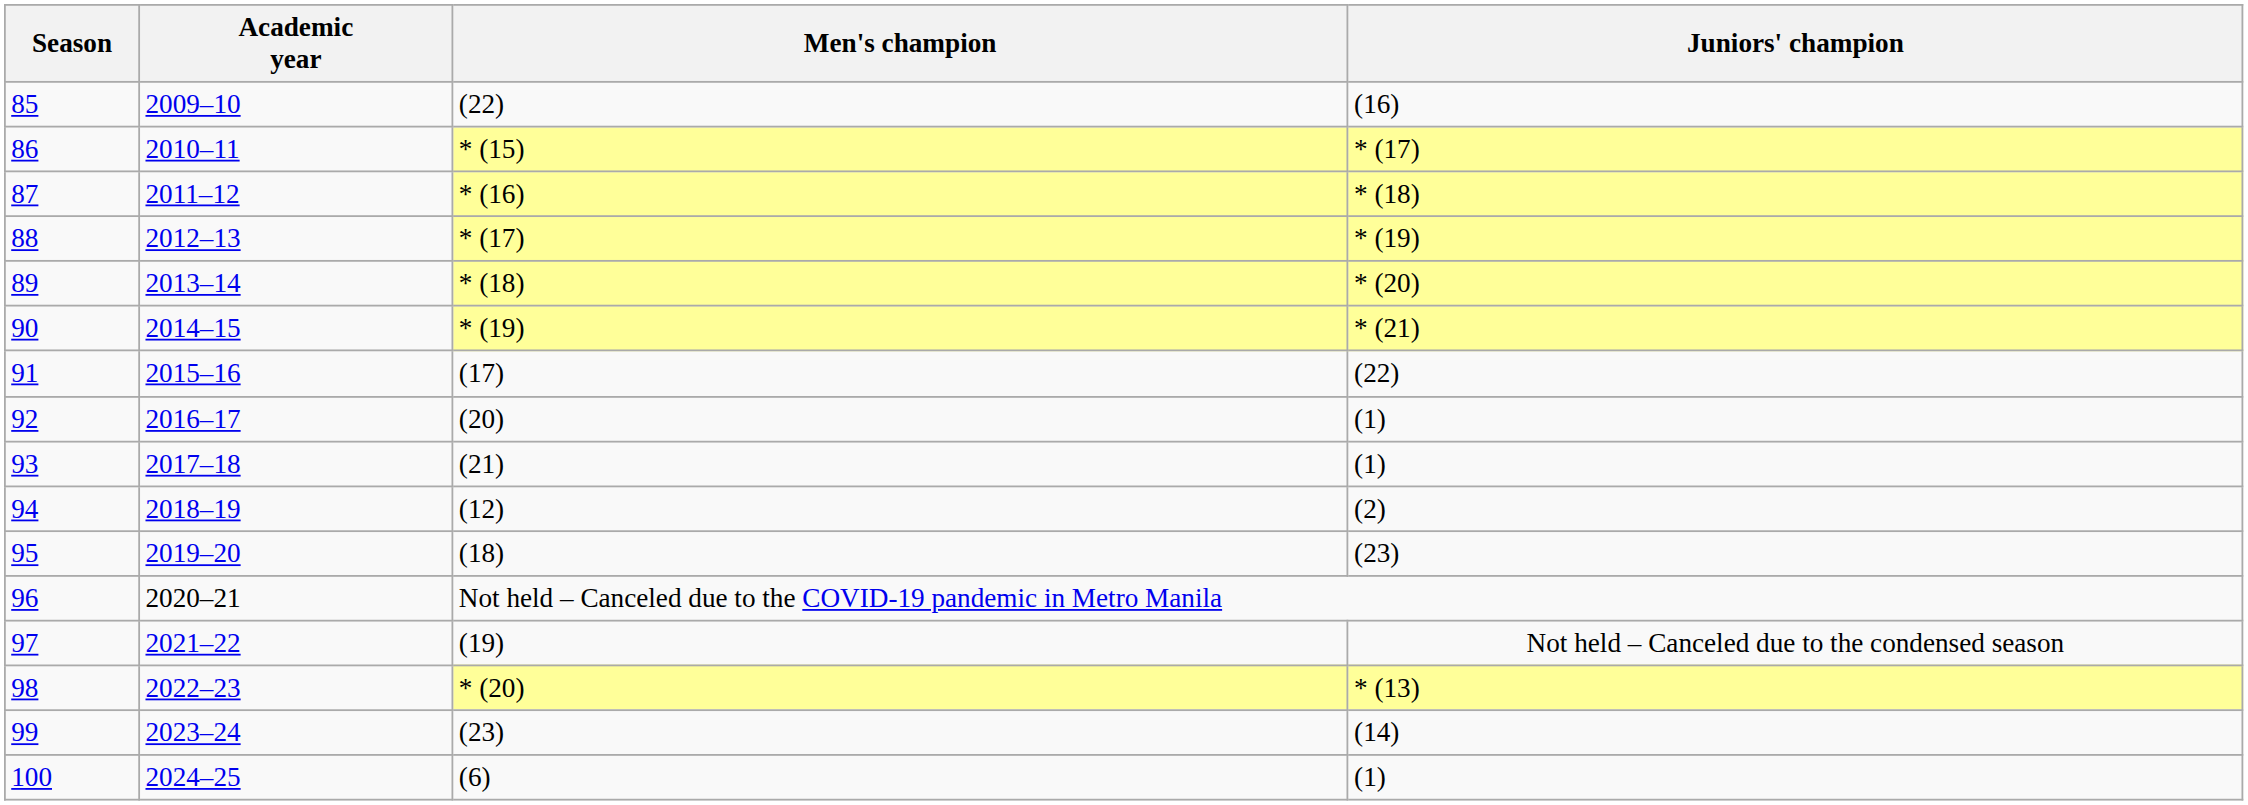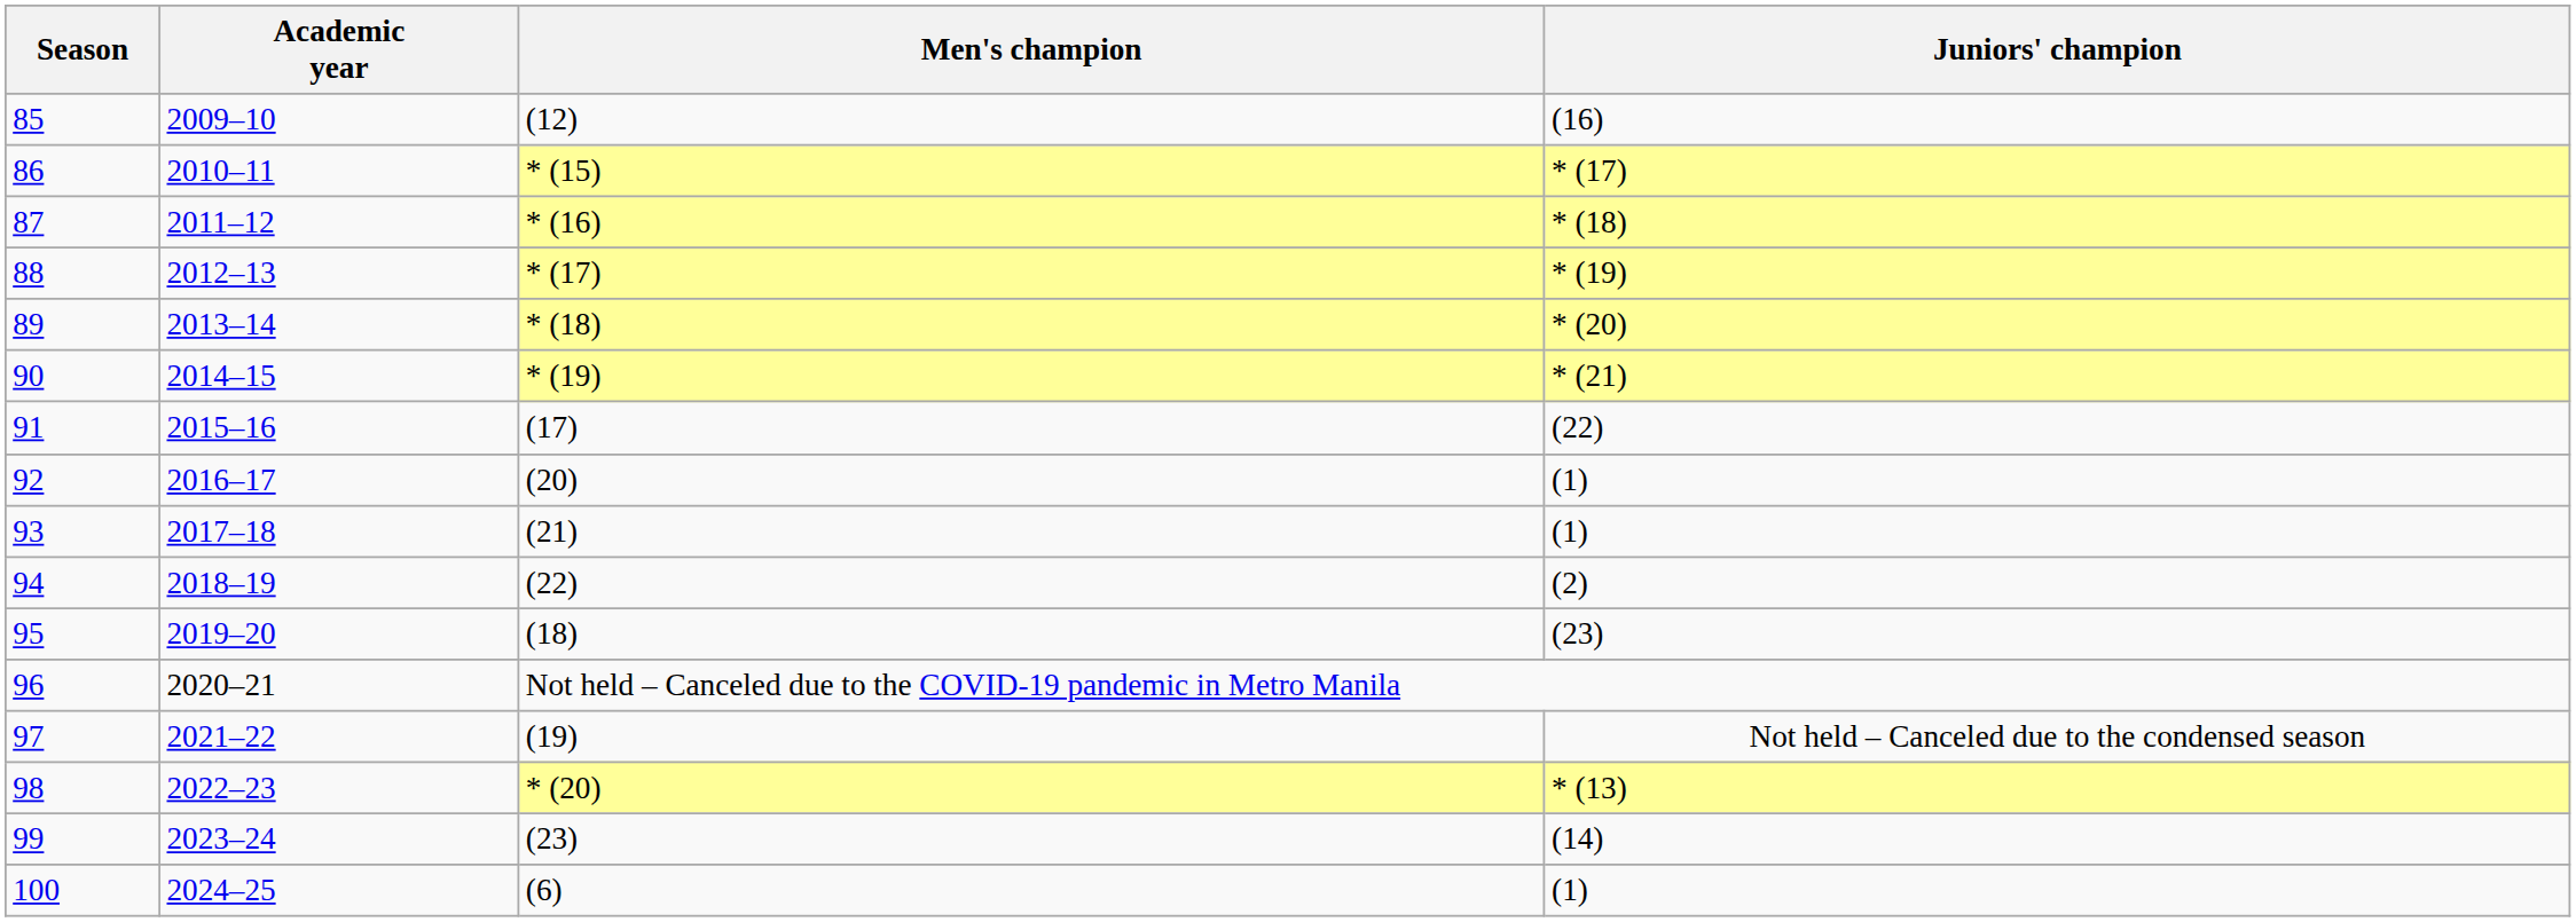85 | Men's champion: (22) -> (12)
94 | Men's champion: (12) -> (22)
